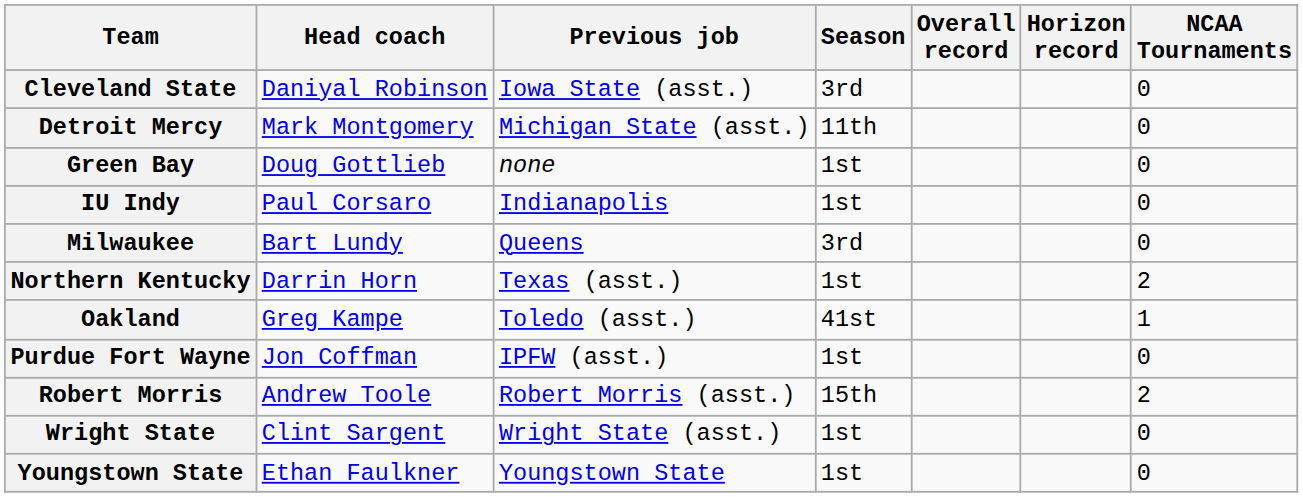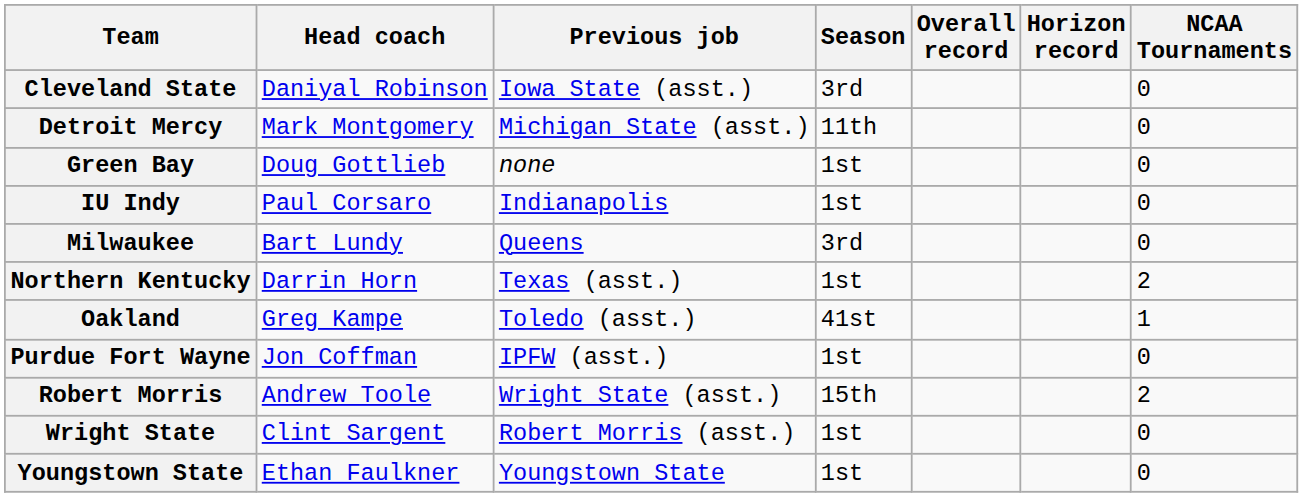Robert Morris | Previous job: Robert Morris (asst.) -> Wright State (asst.)
Wright State | Previous job: Wright State (asst.) -> Robert Morris (asst.)
